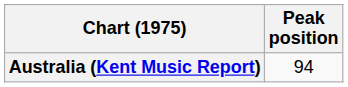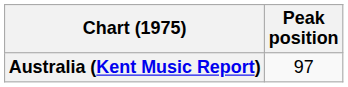Australia (Kent Music Report) | Peak position: 94 -> 97
